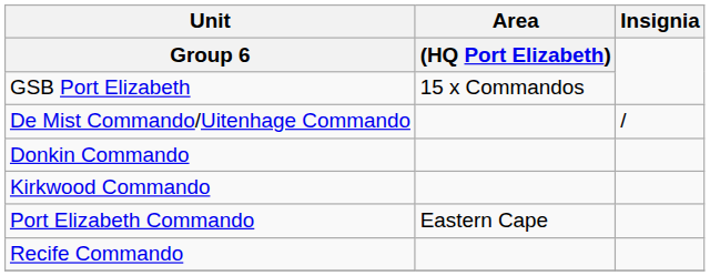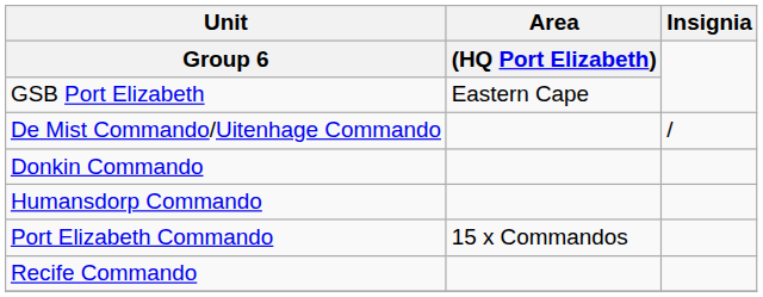GSB Port Elizabeth | Area / (HQ Port Elizabeth): 15 x Commandos -> Eastern Cape
+ row: Humansdorp Commando
- row: Kirkwood Commando
Port Elizabeth Commando | Area / (HQ Port Elizabeth): Eastern Cape -> 15 x Commandos
